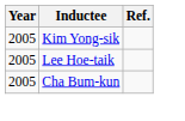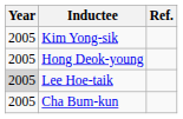+ row: 2005 | Hong Deok-young
Lee Hoe-taik | Year: no background -> lightgrey background
